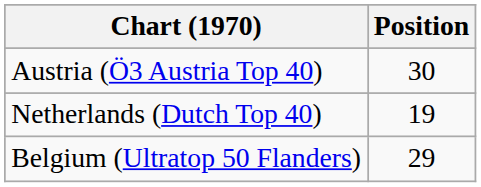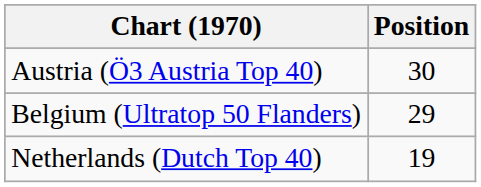rows swapped: Belgium (Ultratop 50 Flanders) <-> Netherlands (Dutch Top 40)
